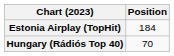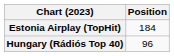Hungary (Rádiós Top 40) | Position: 70 -> 96
